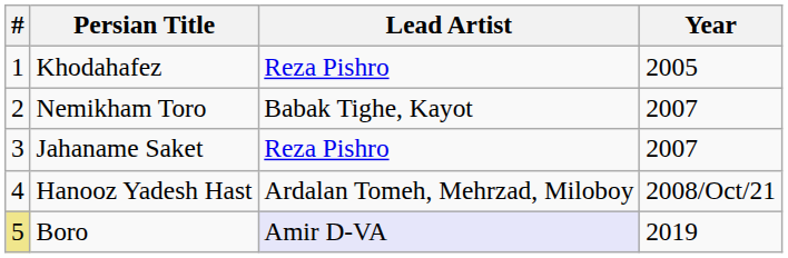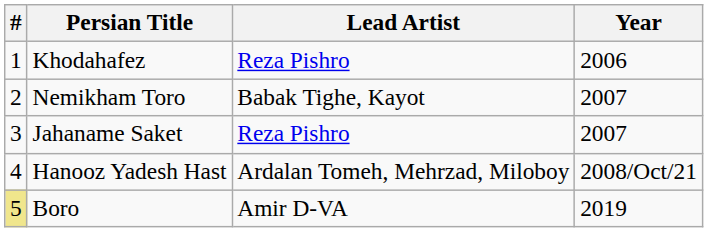Khodahafez | Year: 2005 -> 2006
Boro | Lead Artist: lavender background -> no background
